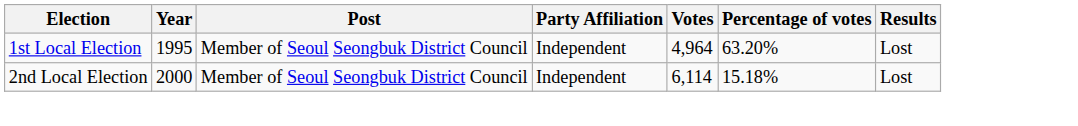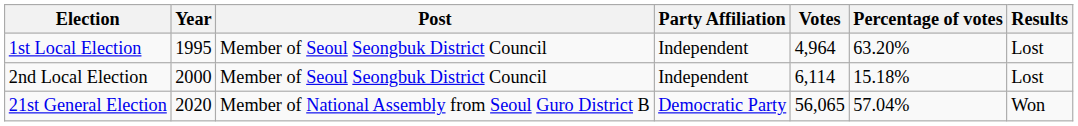+ row: 21st General Election | 2020 | Member of National Assembly from Seoul Guro District B | Democratic Party | 56,065 | 57.04% | Won
